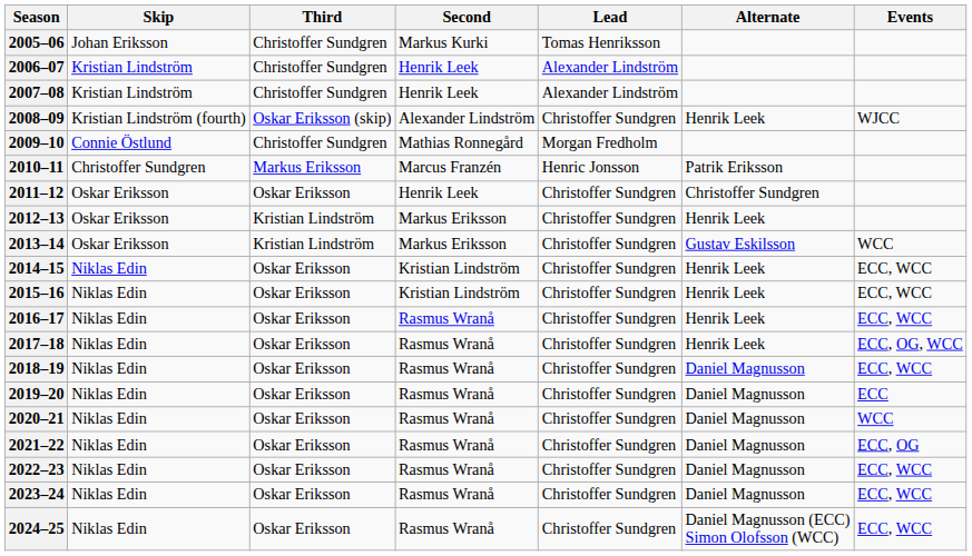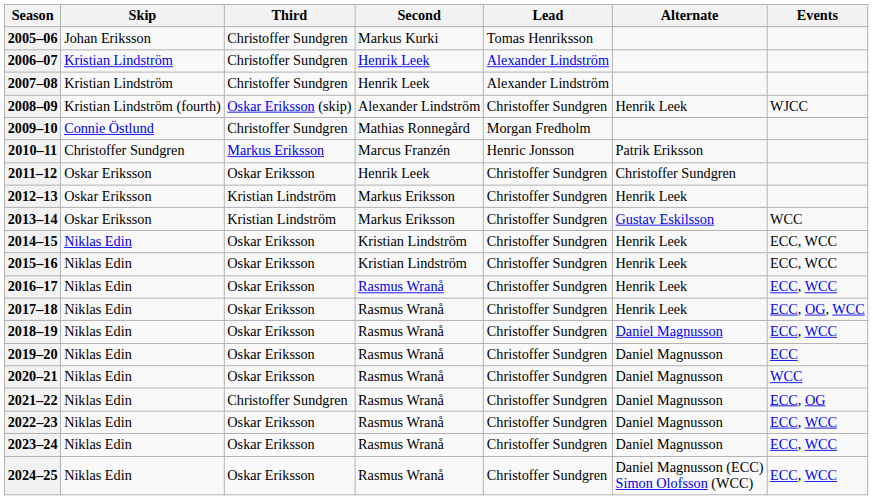2021–22 | Third: Oskar Eriksson -> Christoffer Sundgren
